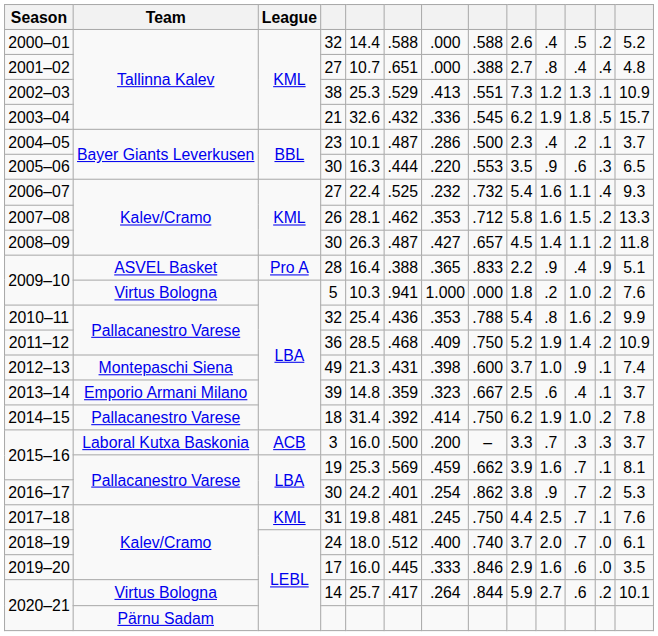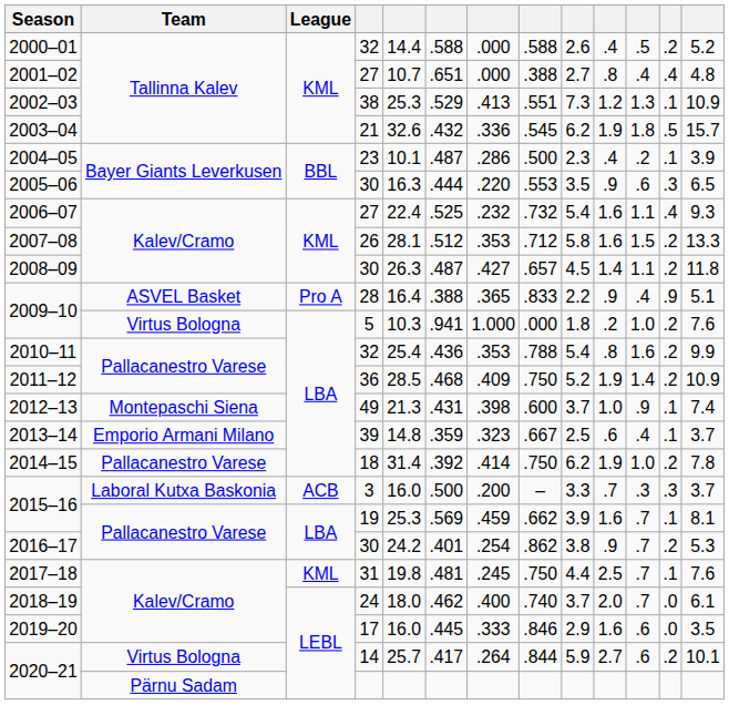2004–05 | column 13: 3.7 -> 3.9
2007–08 | column 6: .462 -> .512
2018–19 | column 6: .512 -> .462
